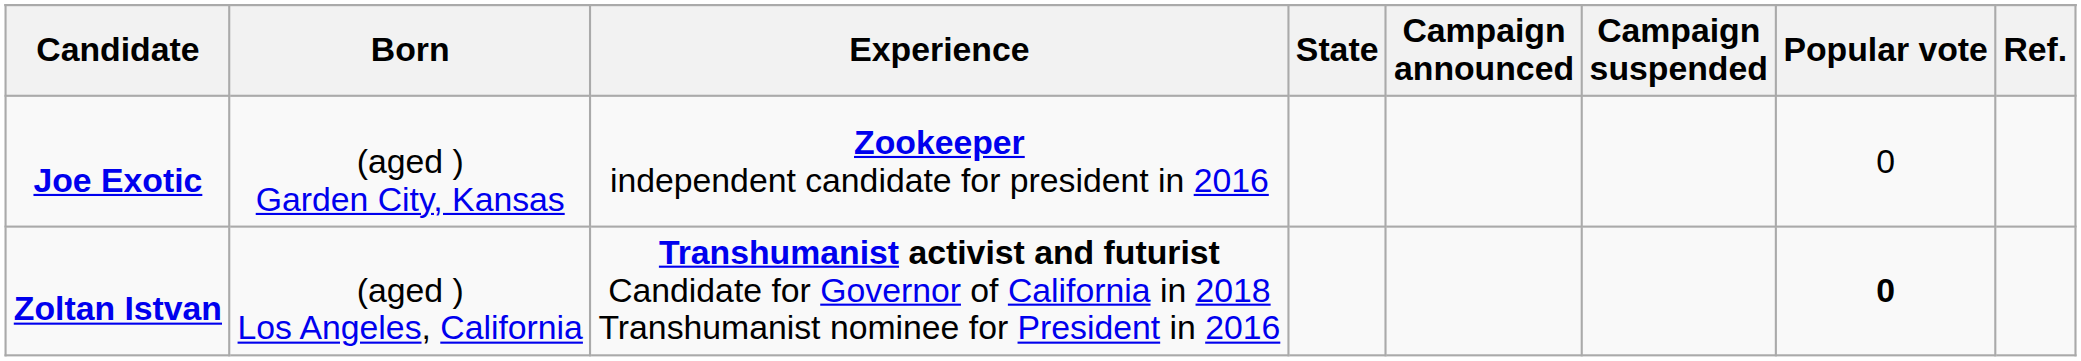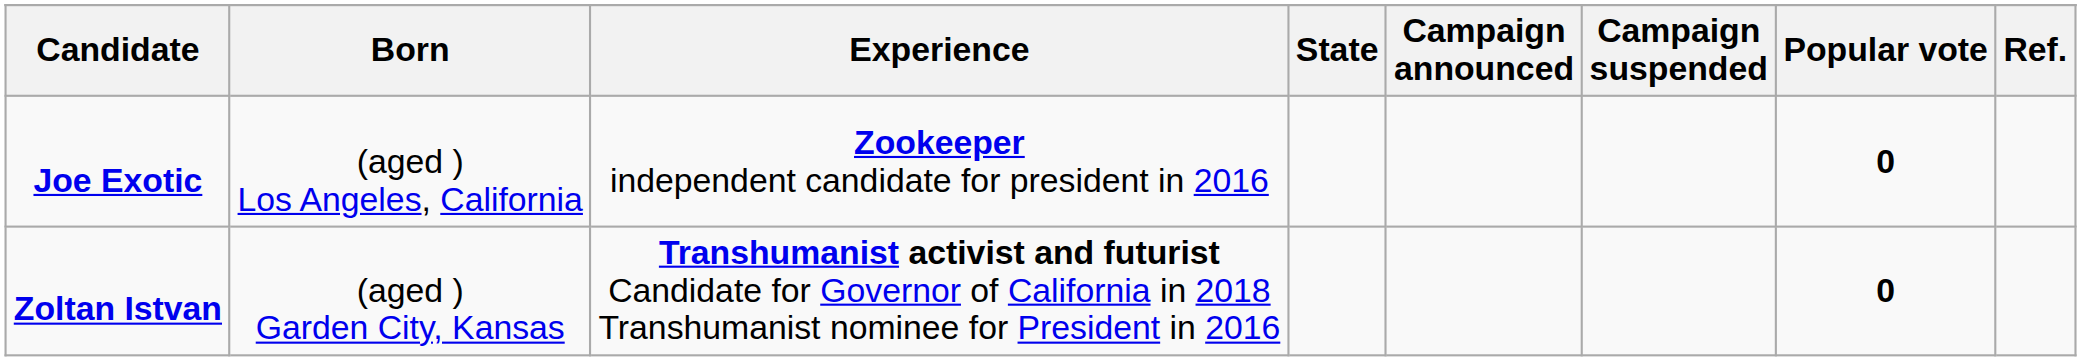Joe Exotic | Born: (aged ) Garden City, Kansas -> (aged ) Los Angeles, California
Joe Exotic | Popular vote: normal -> bold
Zoltan Istvan | Born: (aged ) Los Angeles, California -> (aged ) Garden City, Kansas
